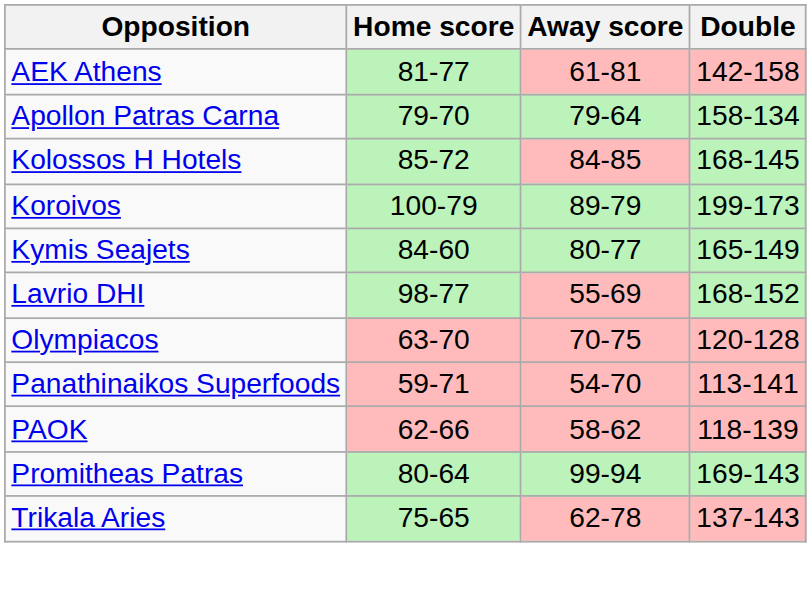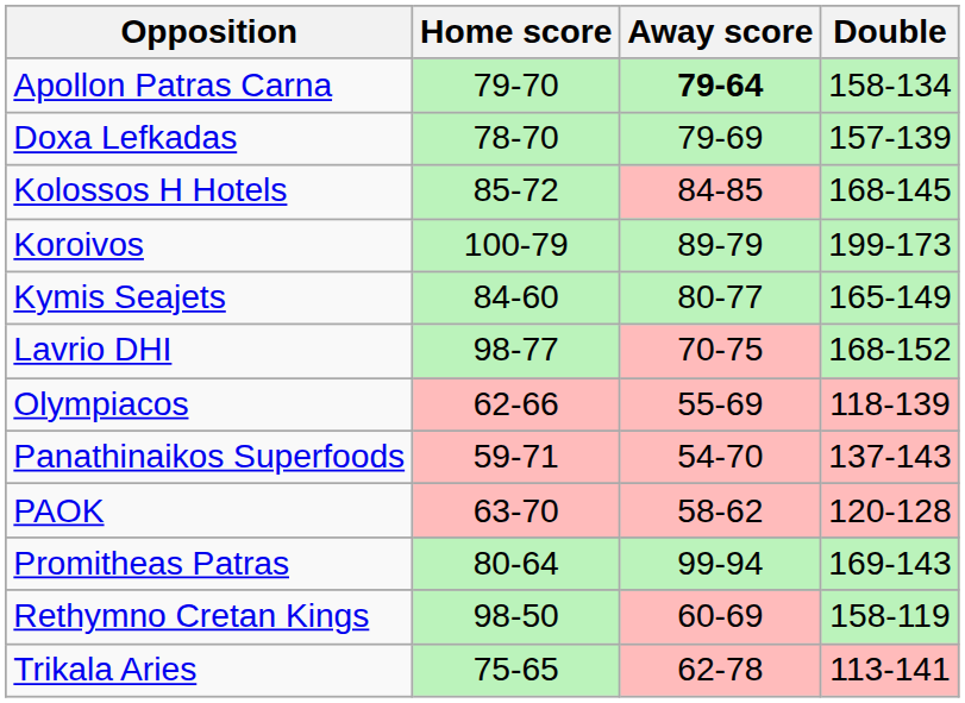- row: AEK Athens | 81-77 | 61-81 | 142-158
Apollon Patras Carna | Away score: normal -> bold
+ row: Doxa Lefkadas | 78-70 | 79-69 | 157-139
Lavrio DHI | Away score: 55-69 -> 70-75
Olympiacos | Home score: 63-70 -> 62-66
Olympiacos | Away score: 70-75 -> 55-69
Olympiacos | Double: 120-128 -> 118-139
Panathinaikos Superfoods | Double: 113-141 -> 137-143
PAOK | Home score: 62-66 -> 63-70
PAOK | Double: 118-139 -> 120-128
+ row: Rethymno Cretan Kings | 98-50 | 60-69 | 158-119
Trikala Aries | Double: 137-143 -> 113-141
